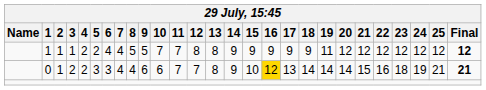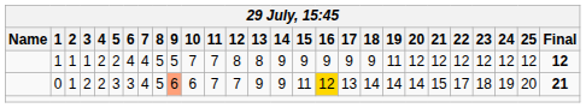0 | 8: 4 -> 5
0 | 9: no background -> lightsalmon background
0 | 13: 8 -> 9
0 | 15: 10 -> 11
0 | 22: 16 -> 17
0 | 25: 21 -> 20
